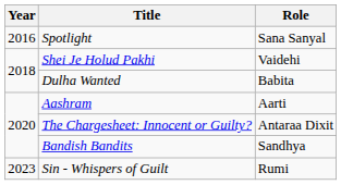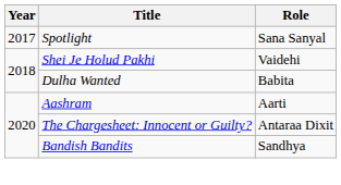Spotlight | Year: 2016 -> 2017
- row: 2023 | Sin - Whispers of Guilt | Rumi
